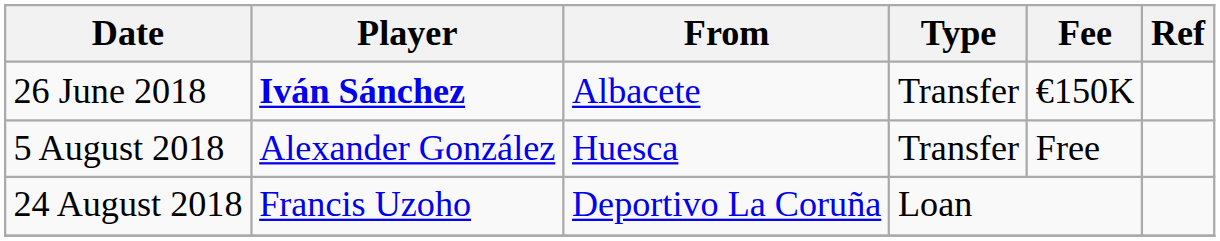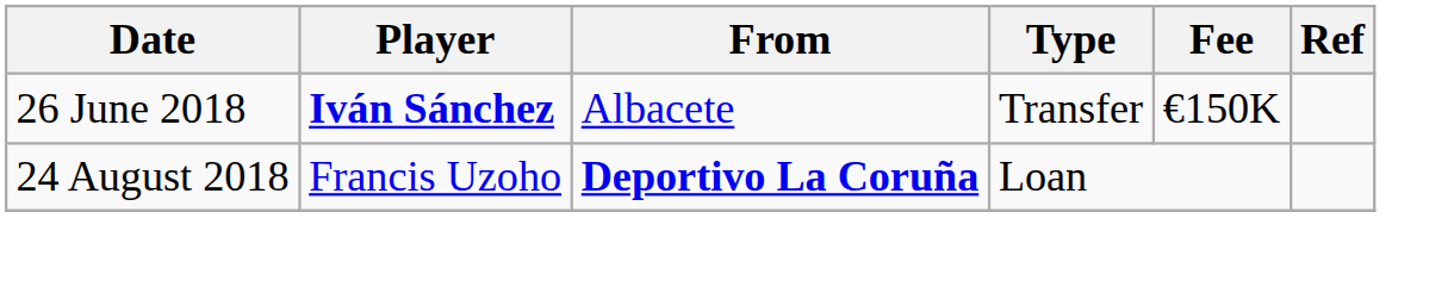- row: 5 August 2018 | Alexander González | Huesca | Transfer | Free
24 August 2018 | From: normal -> bold
